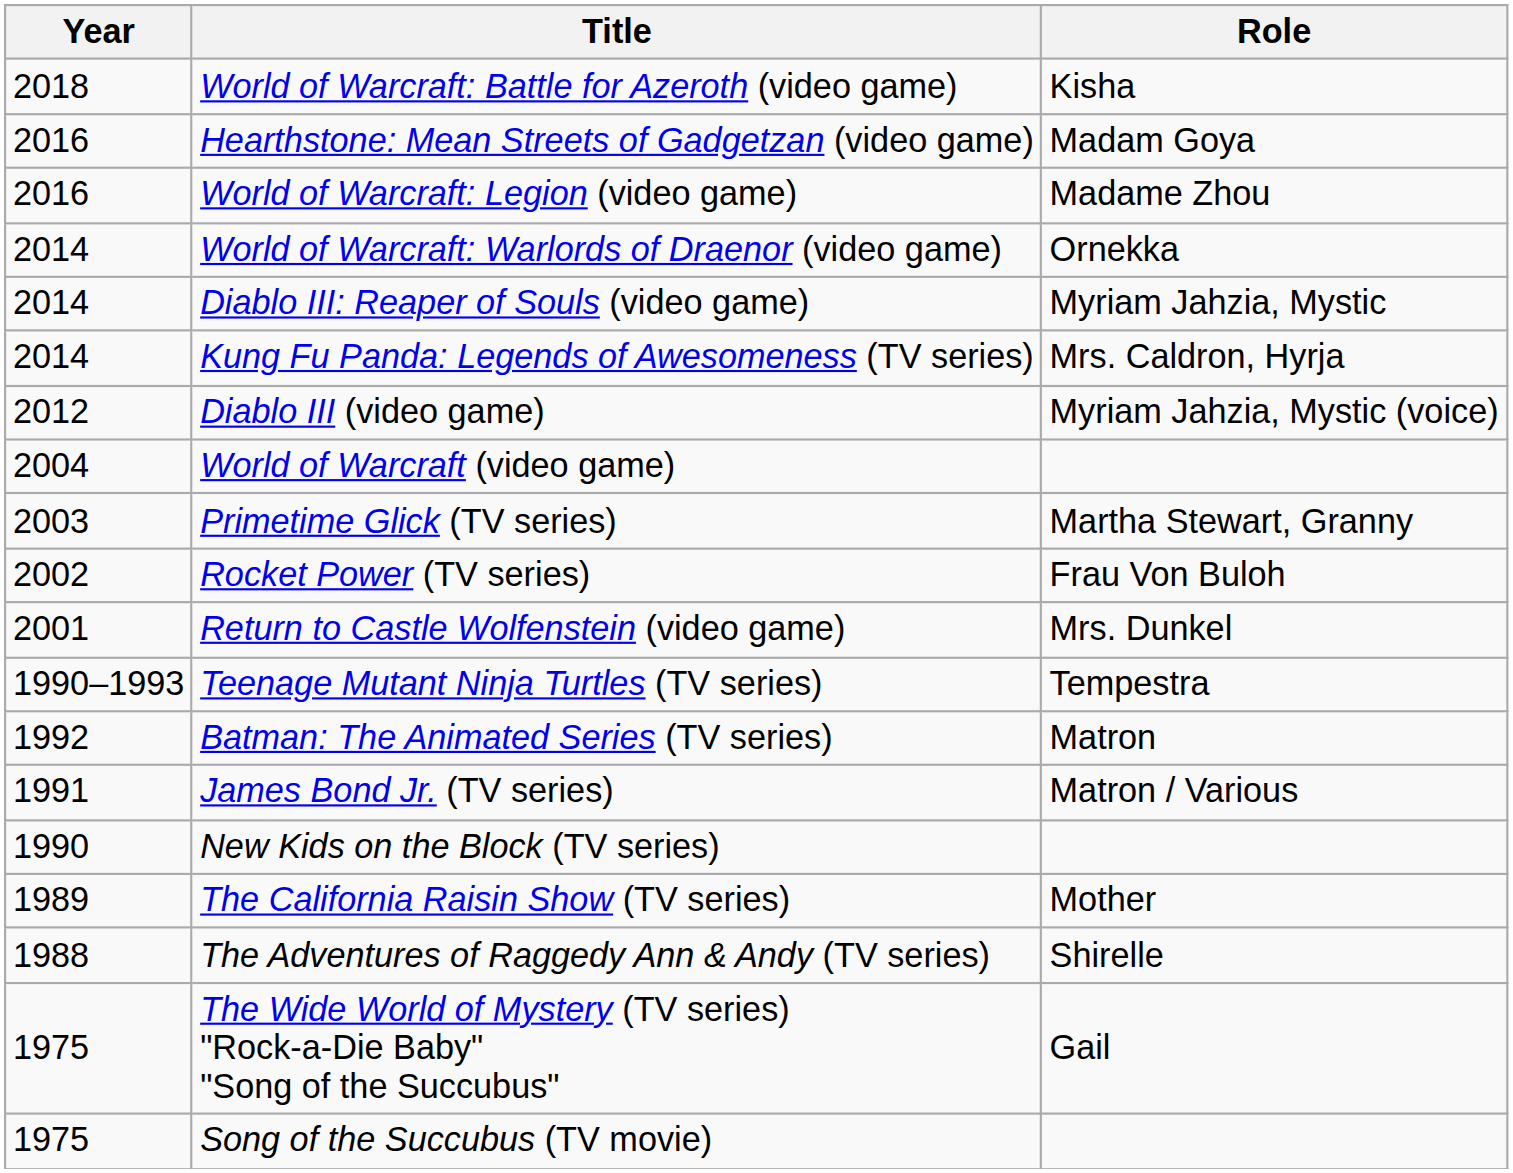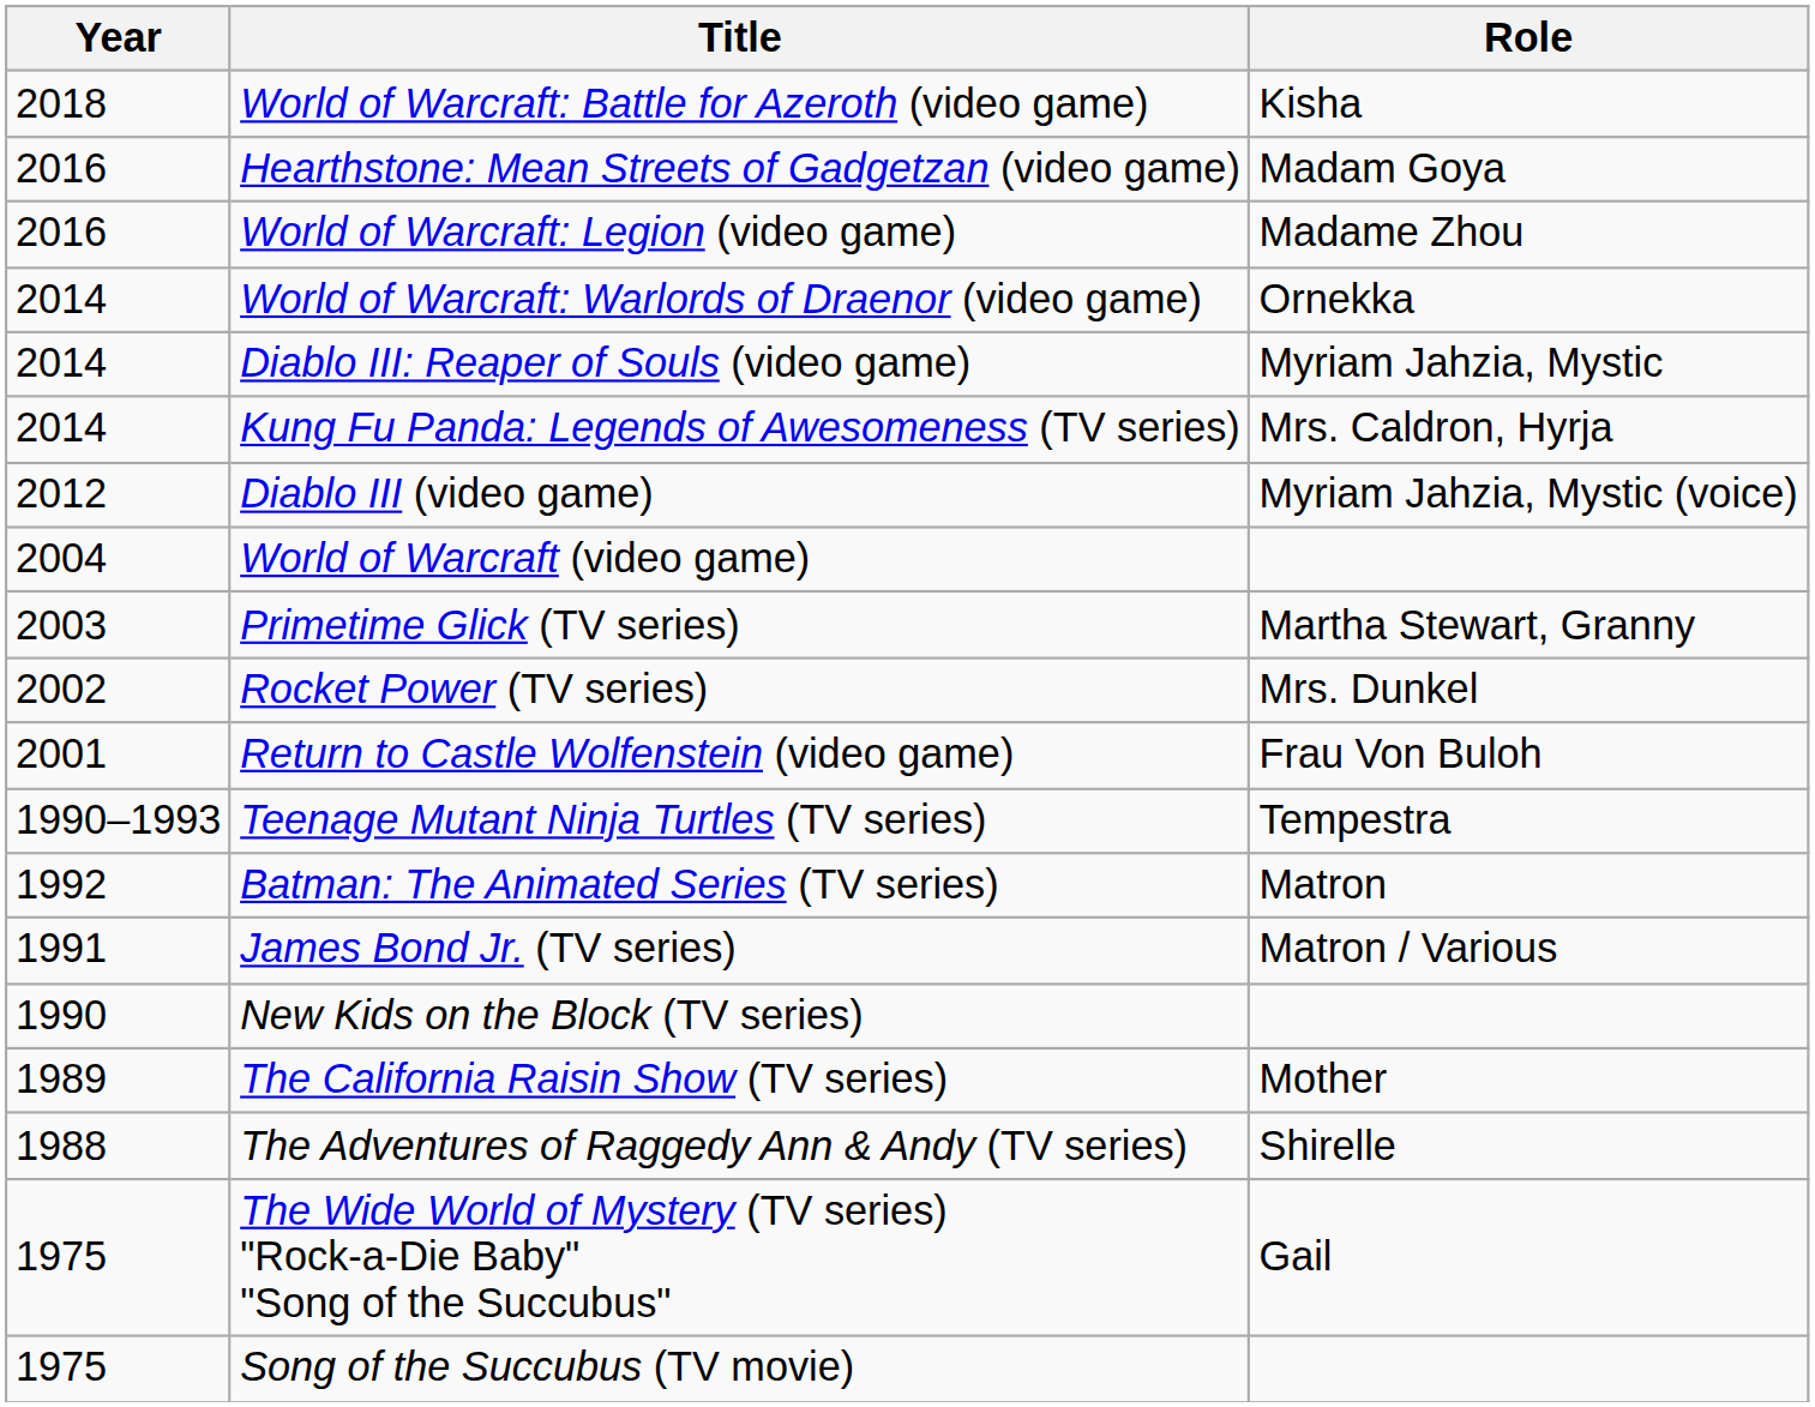Rocket Power (TV series) | Role: Frau Von Buloh -> Mrs. Dunkel
Return to Castle Wolfenstein (video game) | Role: Mrs. Dunkel -> Frau Von Buloh
